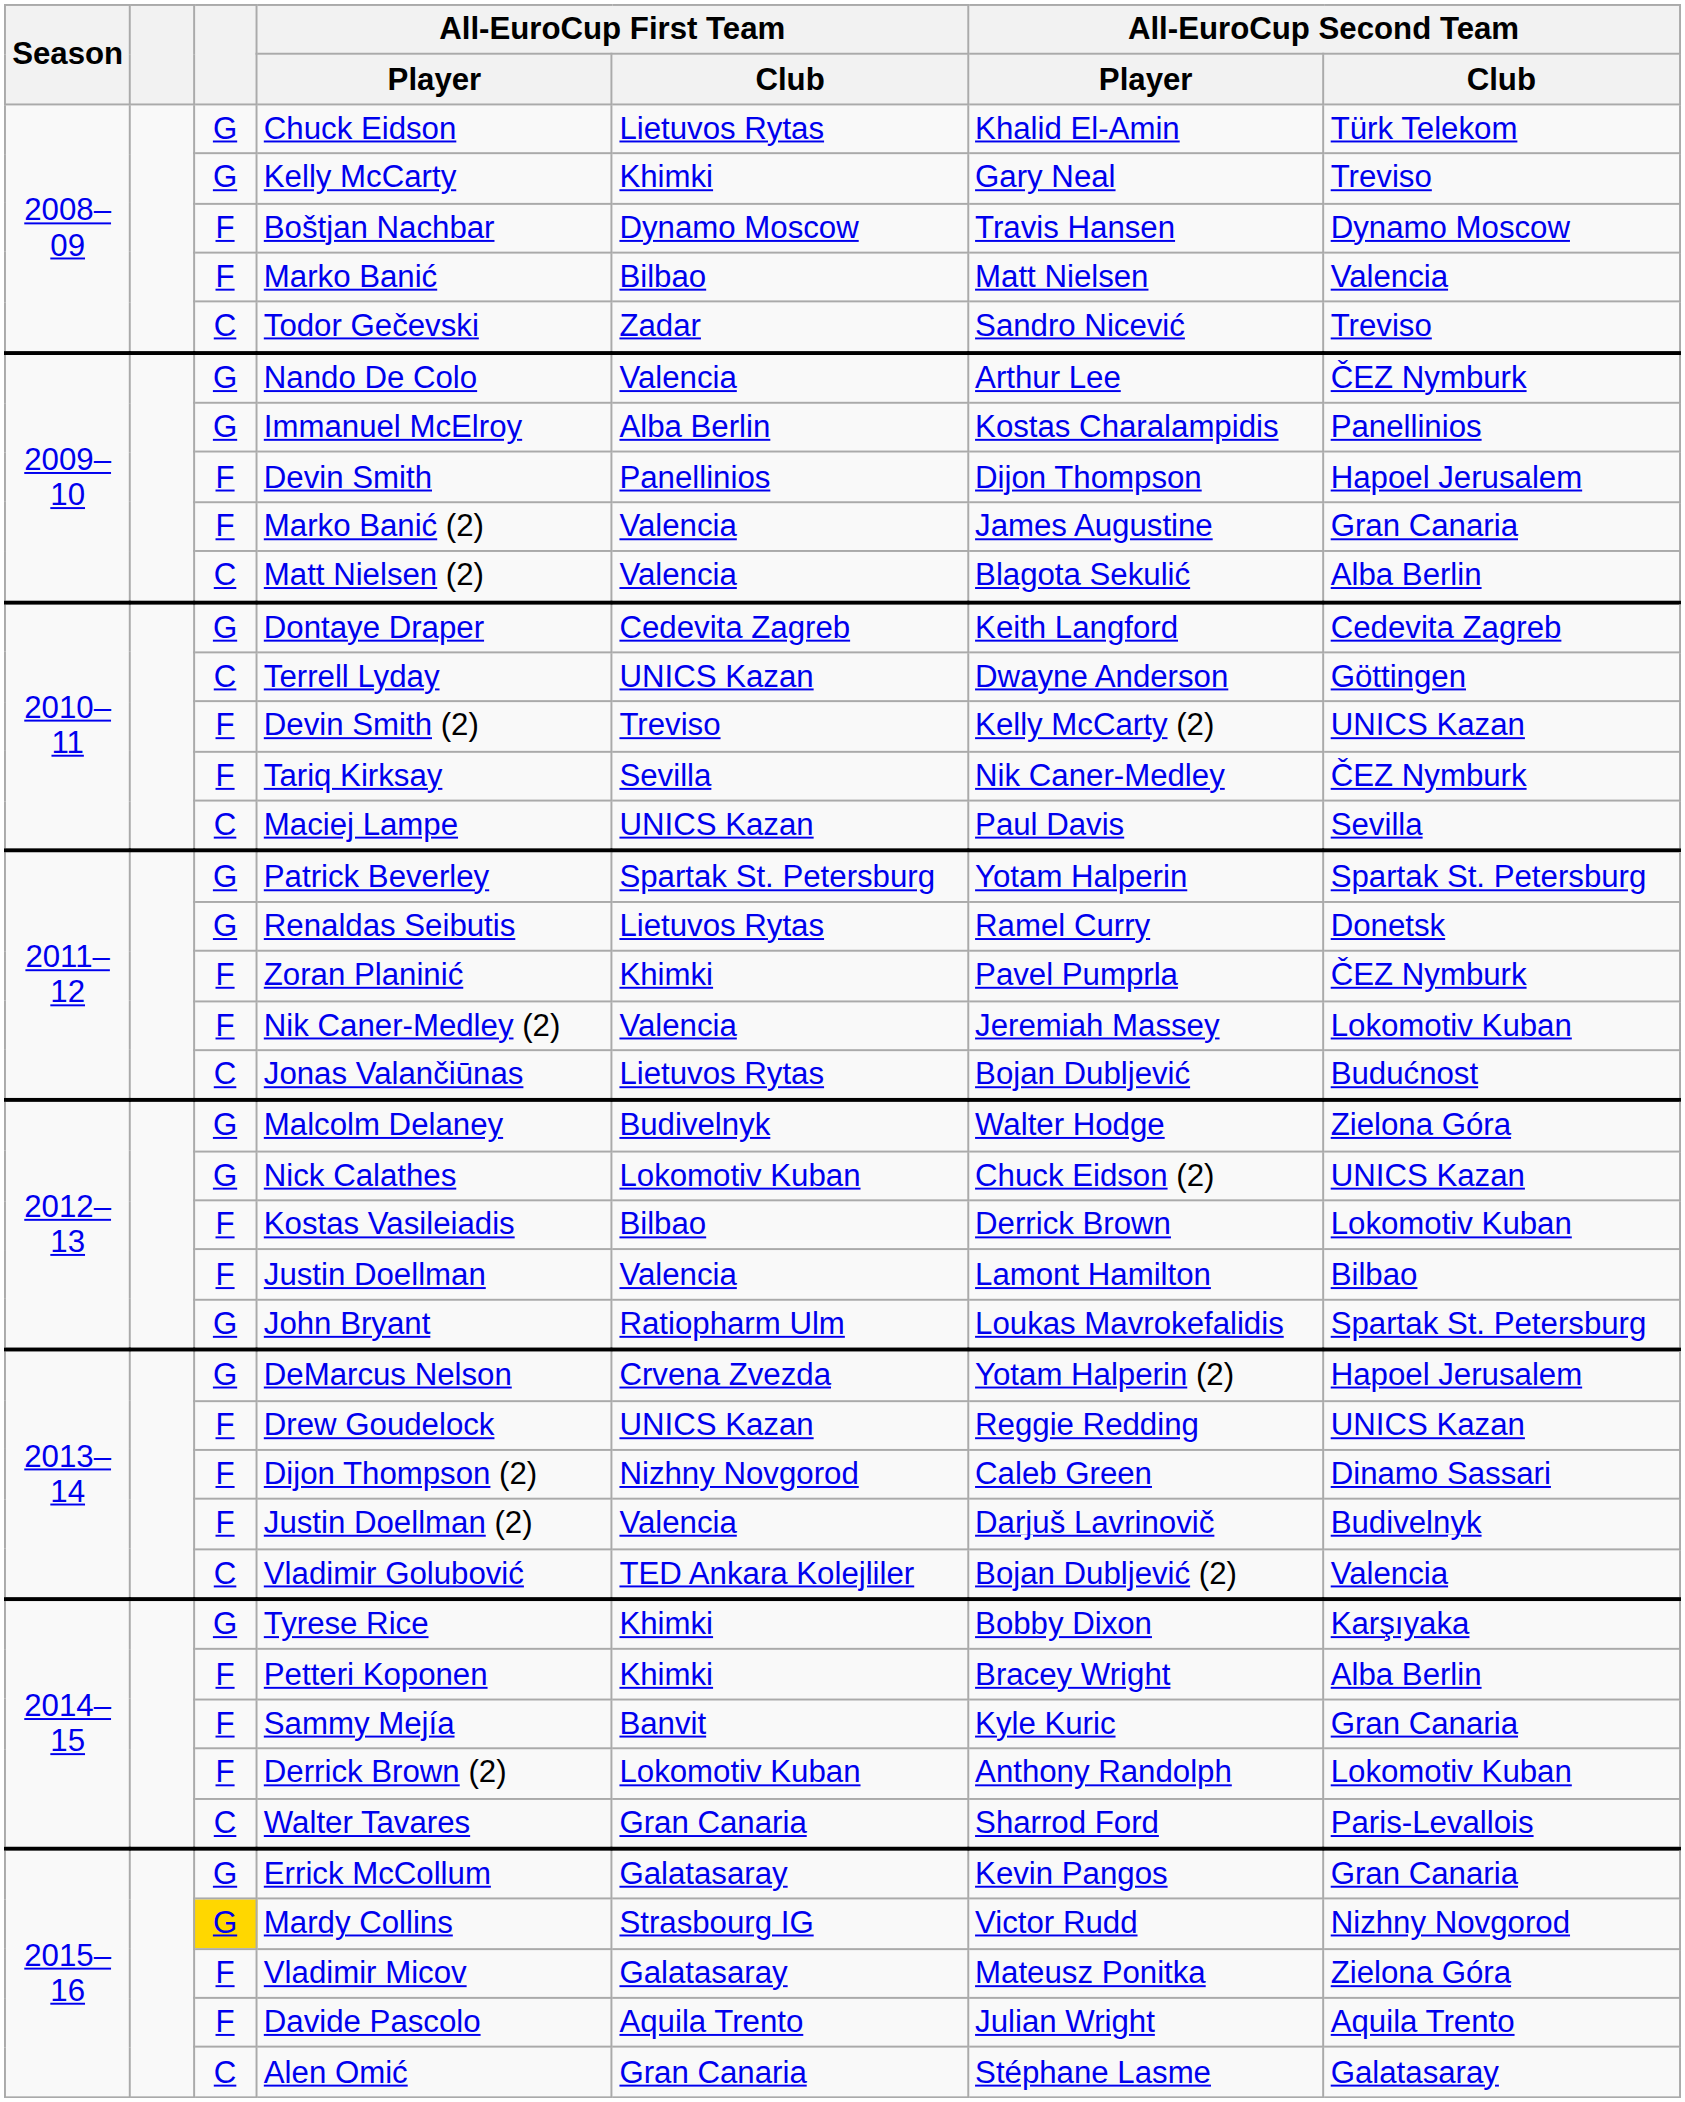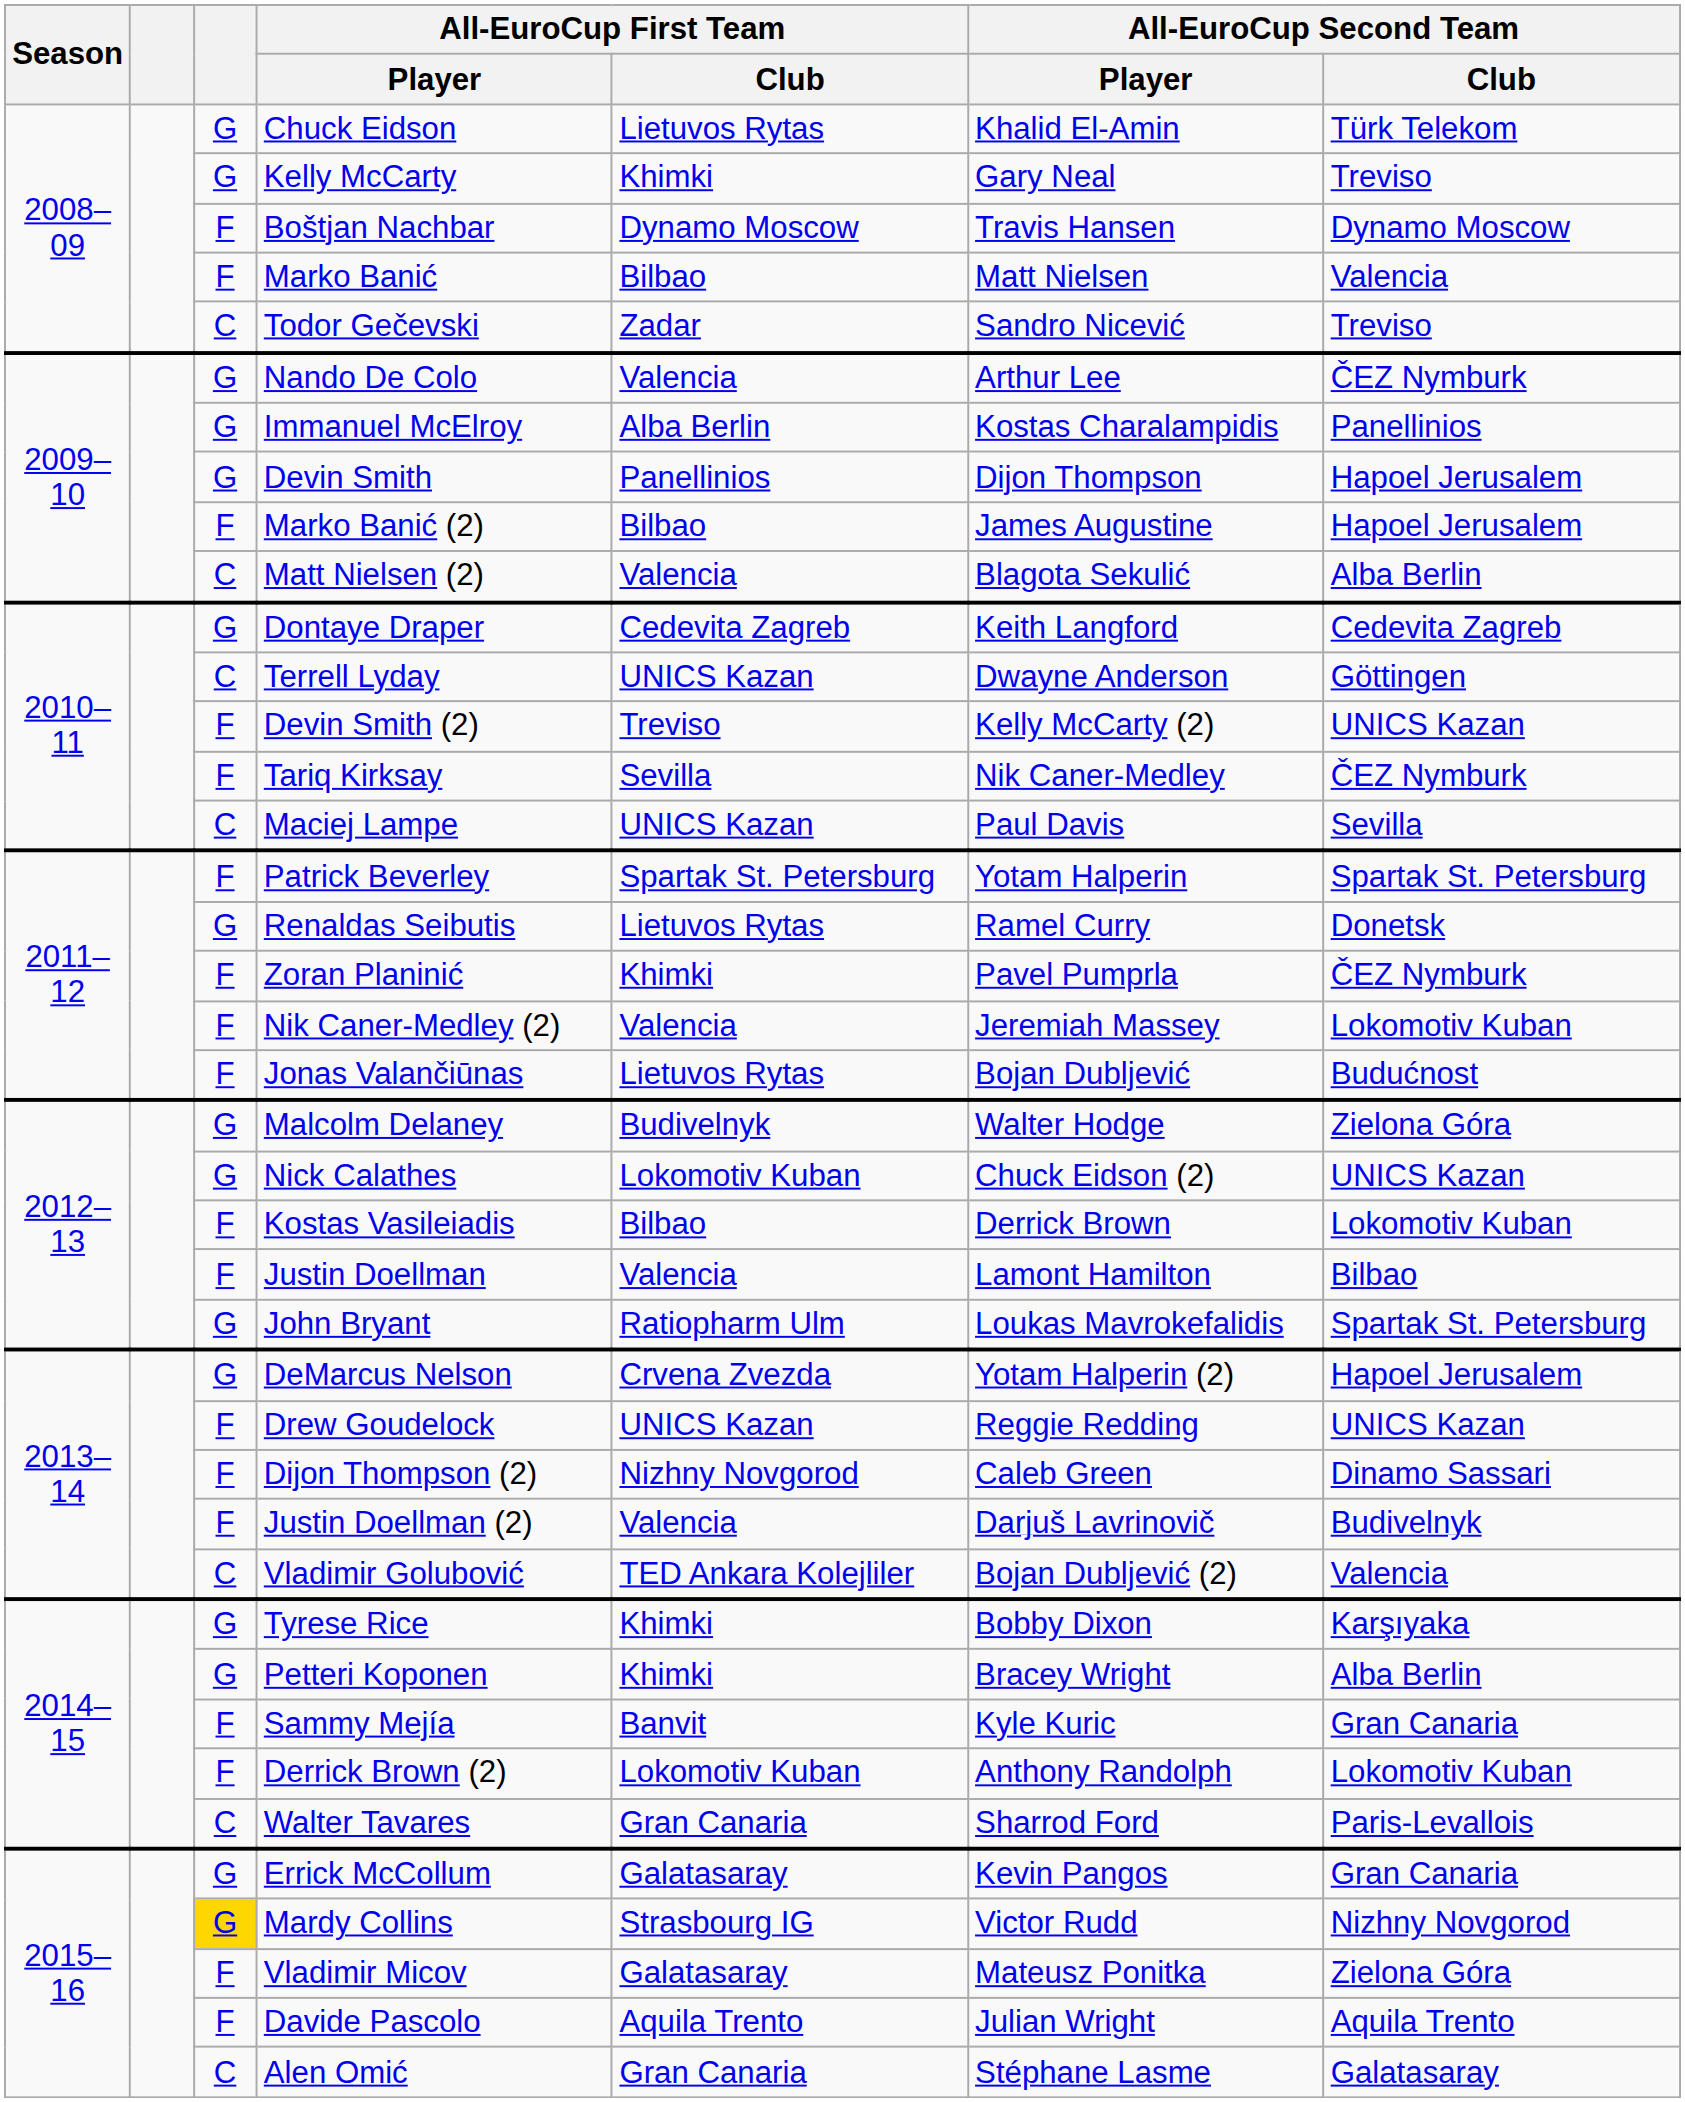Devin Smith | column 3: F -> G
Marko Banić (2) | All-EuroCup First Team / Club: Valencia -> Bilbao
Marko Banić (2) | All-EuroCup Second Team / Club: Gran Canaria -> Hapoel Jerusalem
Patrick Beverley | column 3: G -> F
Jonas Valančiūnas | column 3: C -> F
Petteri Koponen | column 3: F -> G
